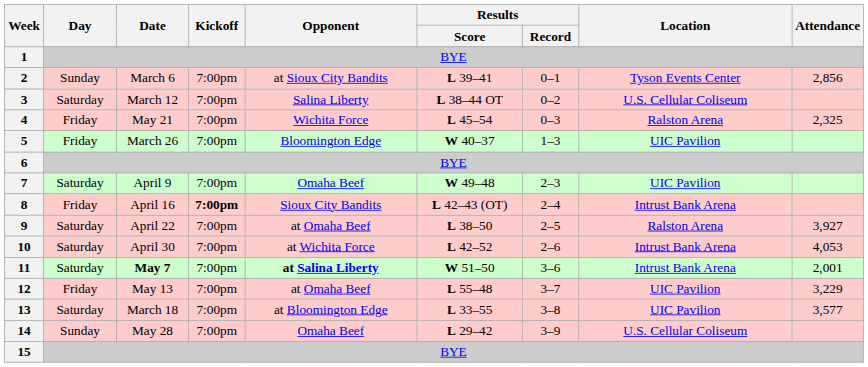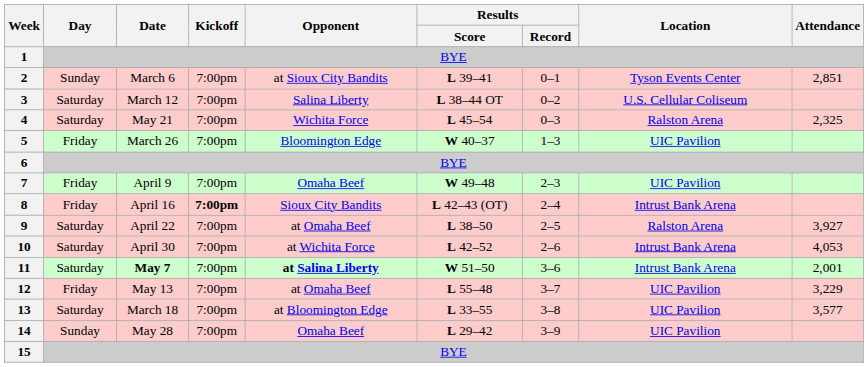2 | Attendance: 2,856 -> 2,851
4 | Day: Friday -> Saturday
7 | Day: Saturday -> Friday
14 | Location: U.S. Cellular Coliseum -> UIC Pavilion
